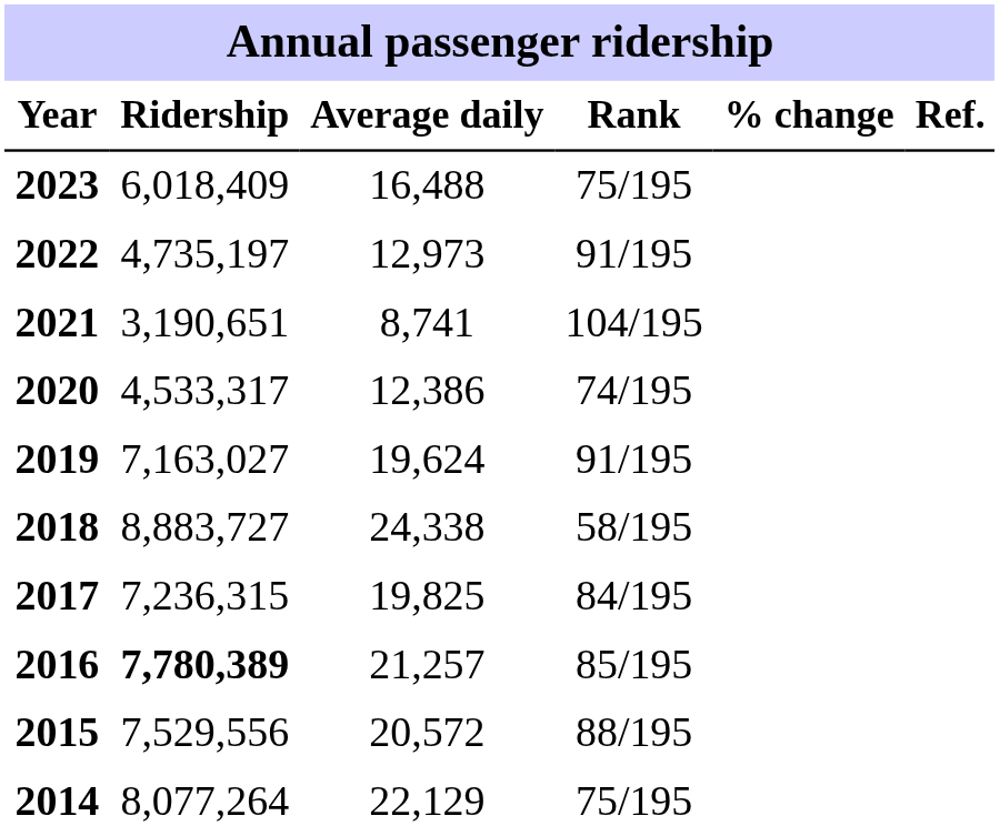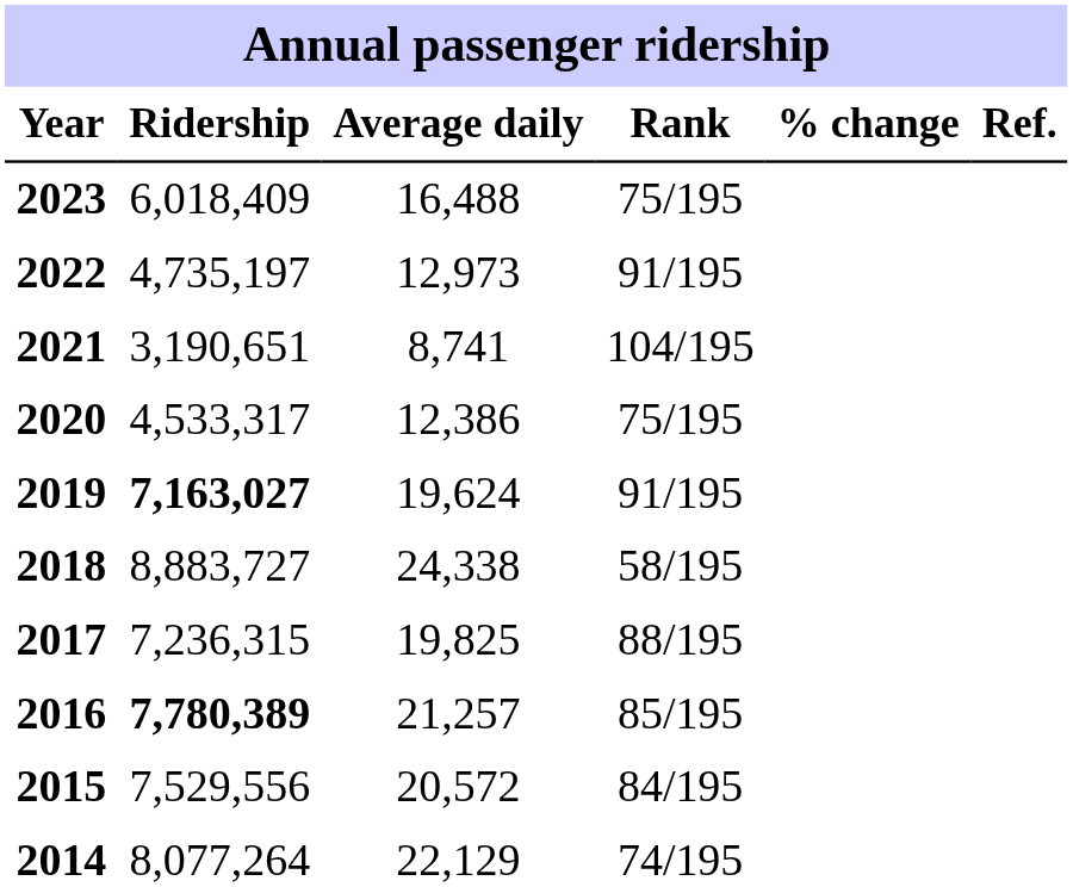2020 | Rank: 74/195 -> 75/195
2019 | Ridership: normal -> bold
2017 | Rank: 84/195 -> 88/195
2015 | Rank: 88/195 -> 84/195
2014 | Rank: 75/195 -> 74/195
